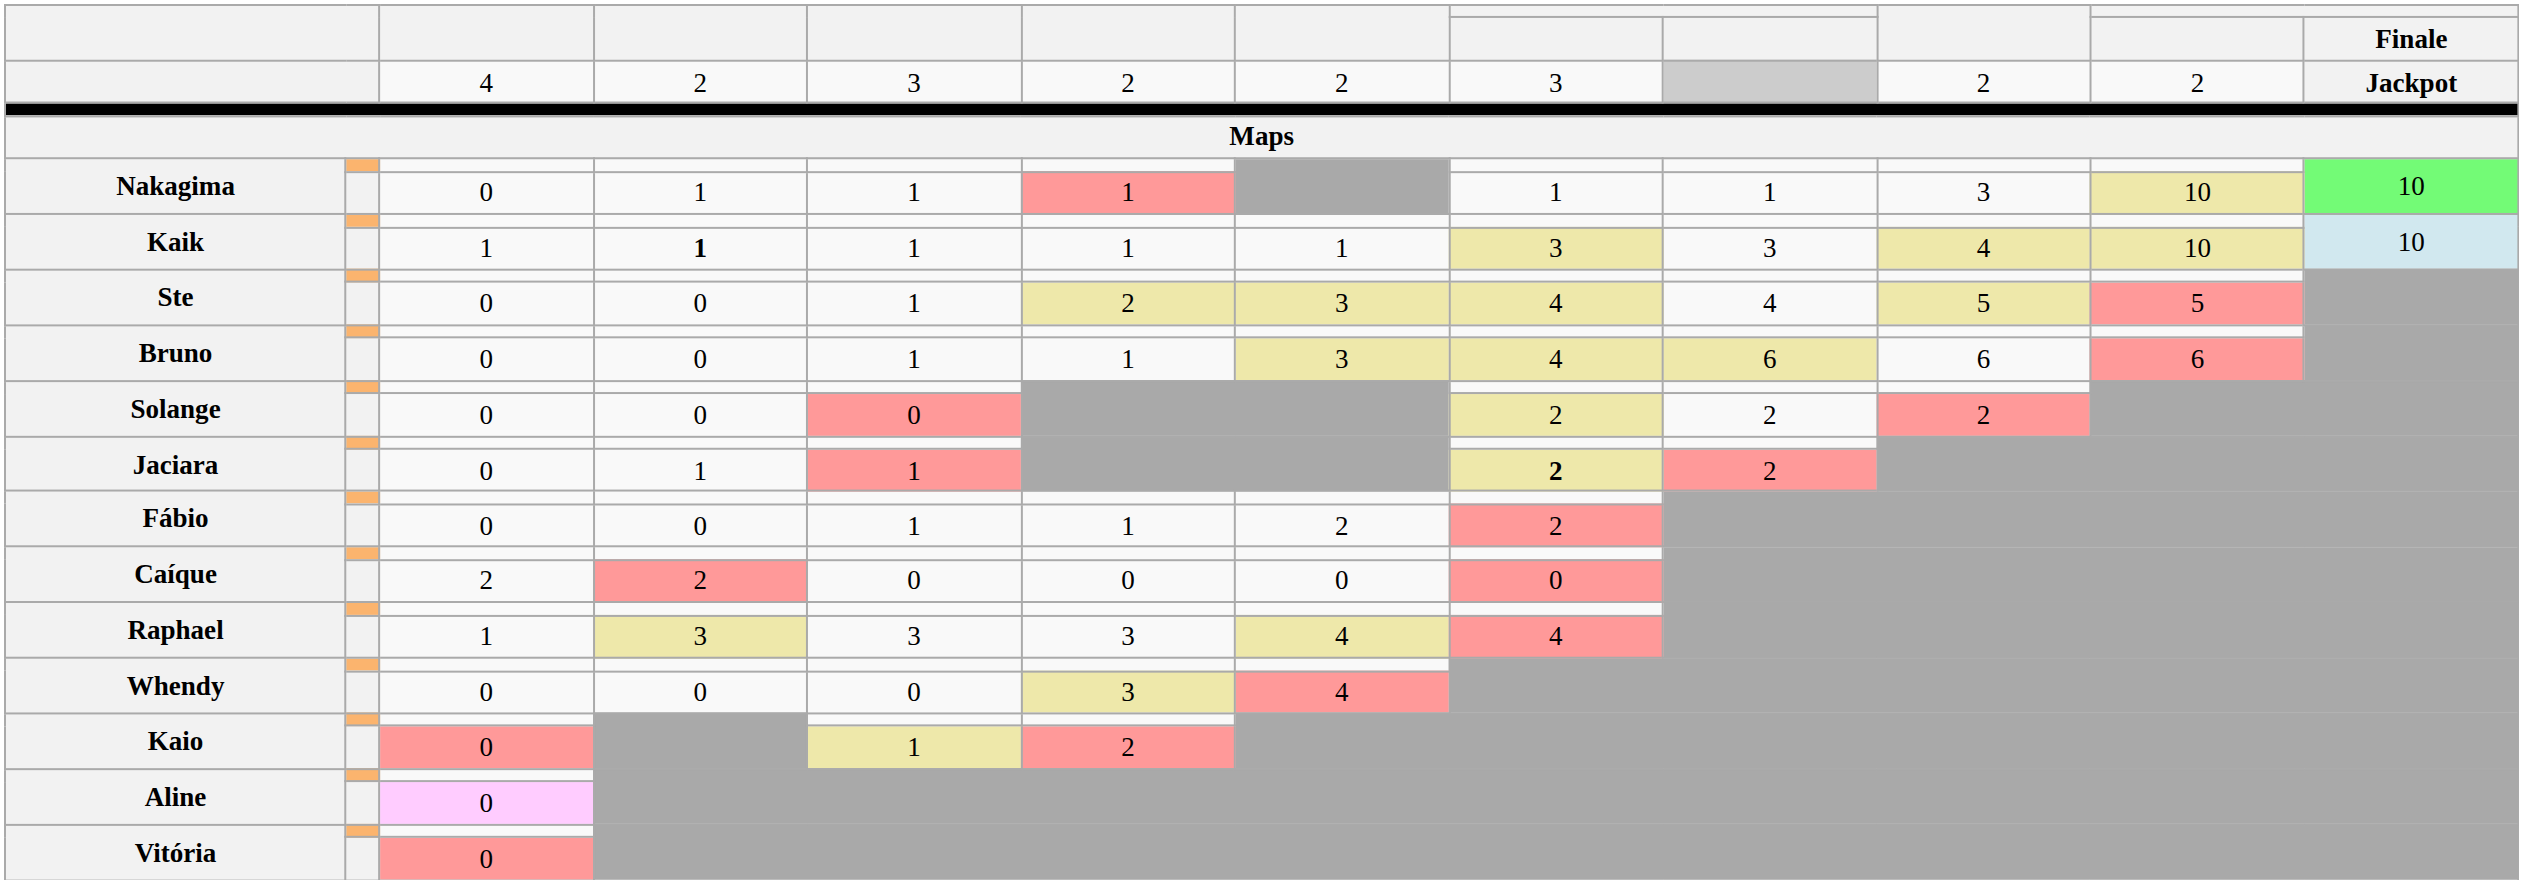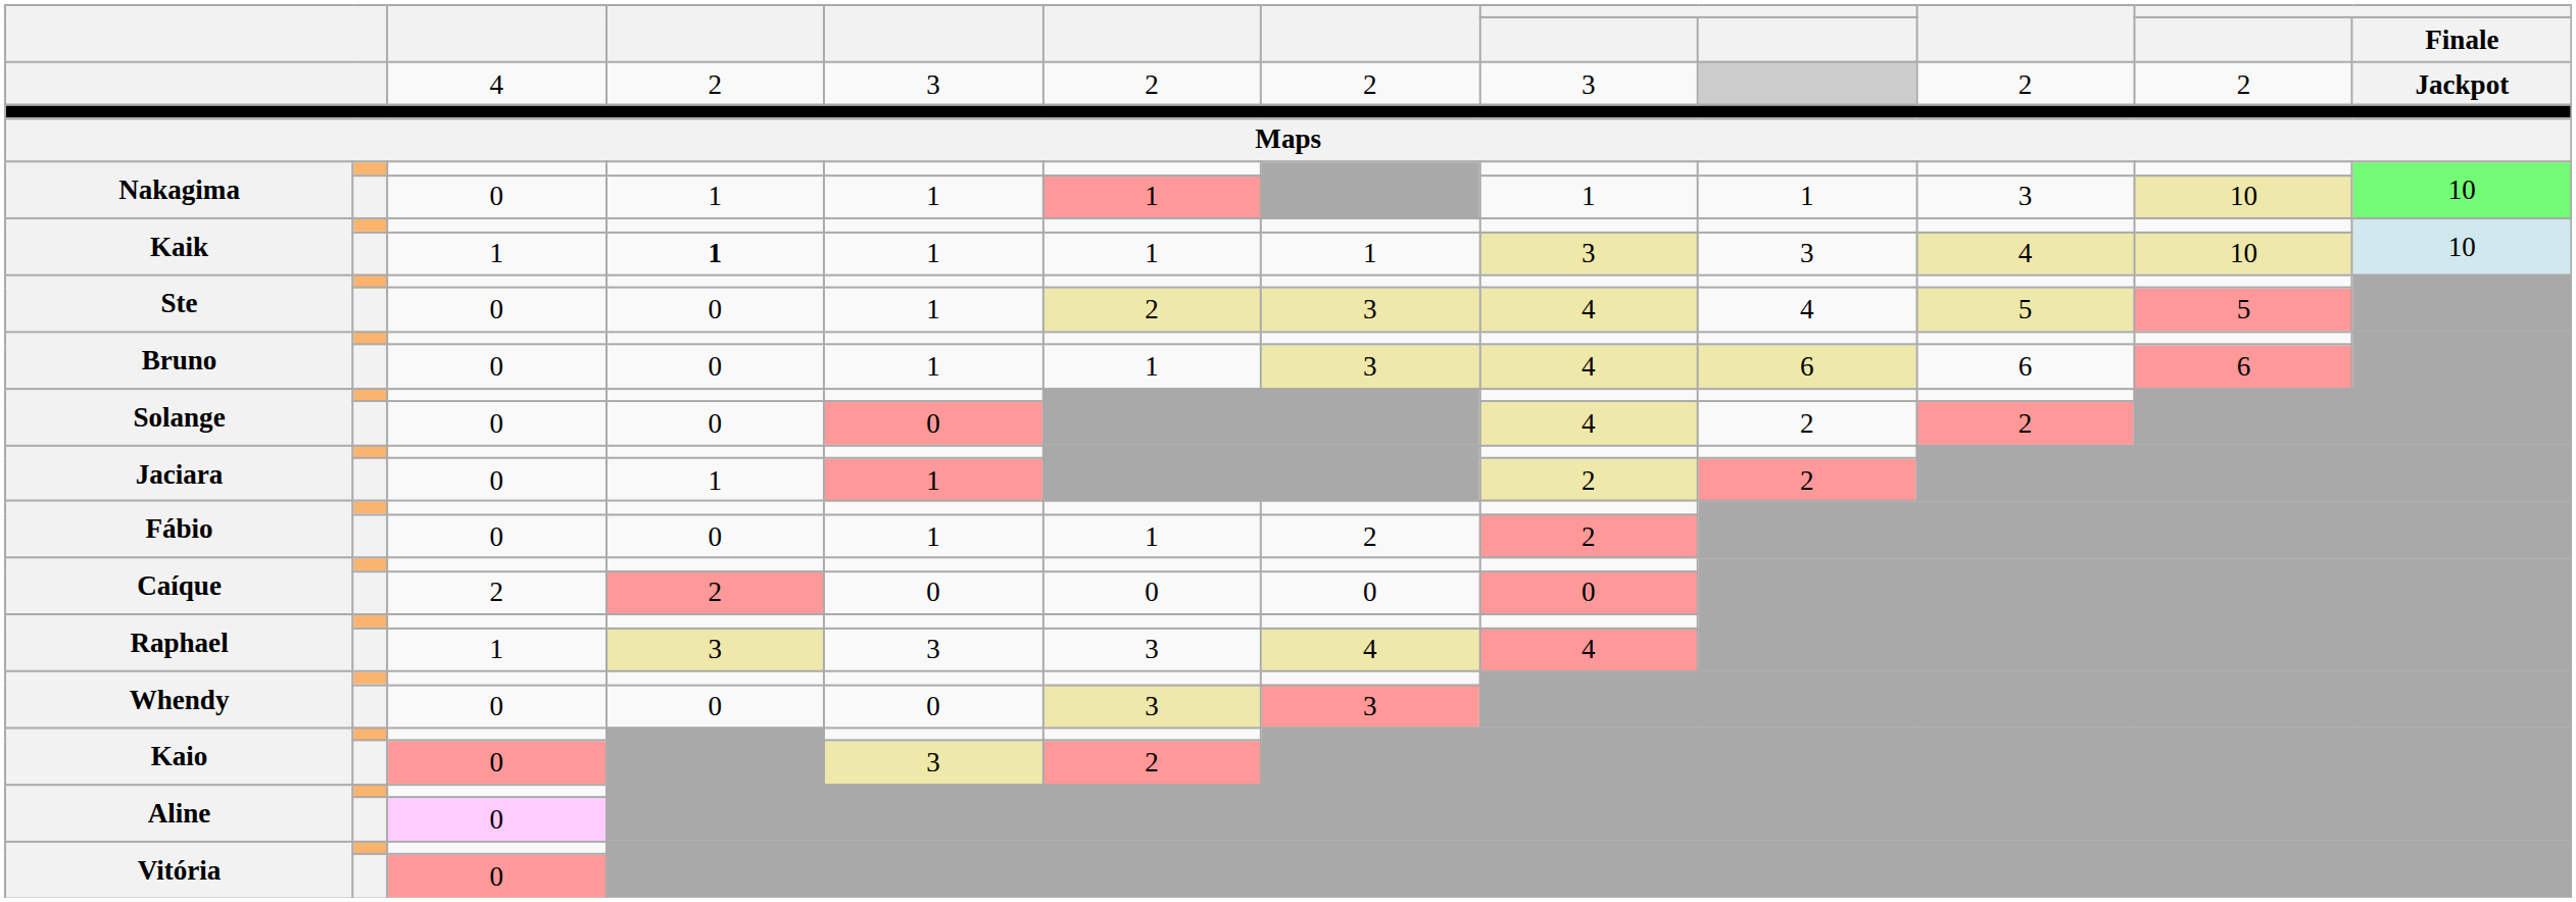Solange / 0 | column 8: 2 -> 4
Jaciara / 0 | column 8: bold -> normal
Whendy / 0 | column 7: 4 -> 3
Kaio / 0 | column 5: 1 -> 3
